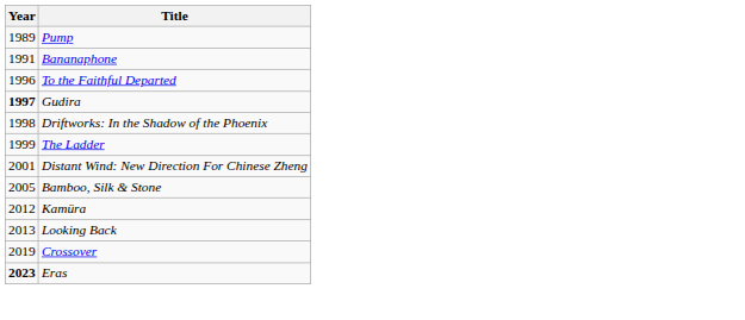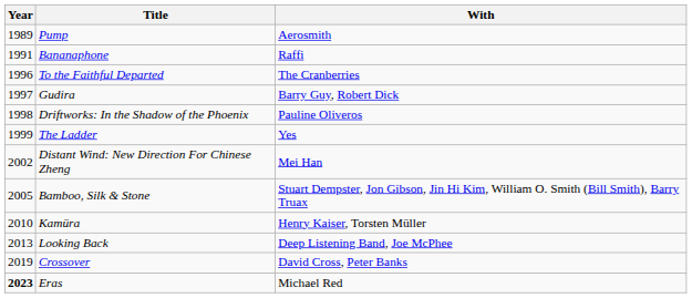+ column: With | Aerosmith | Raffi | The Cranberries | Barry Guy, Robert Dick | Pauline Oliveros | Yes | Mei Han | Stuart Dempster, Jon Gibson, Jin Hi Kim, William O. Smith (Bill Smith), Barry Truax | Henry Kaiser, Torsten Müller | Deep Listening Band, Joe McPhee | David Cross, Peter Banks | Michael Red
Gudira | Year: bold -> normal
Distant Wind: New Direction For Chinese Zheng | Year: 2001 -> 2002
Kamüra | Year: 2012 -> 2010
